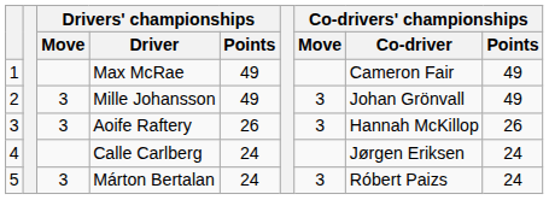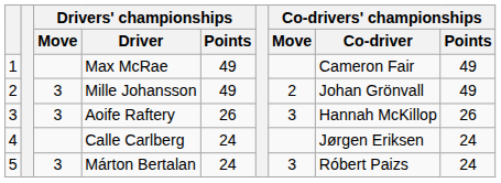Mille Johansson | Co-drivers' championships / Move: 3 -> 2
